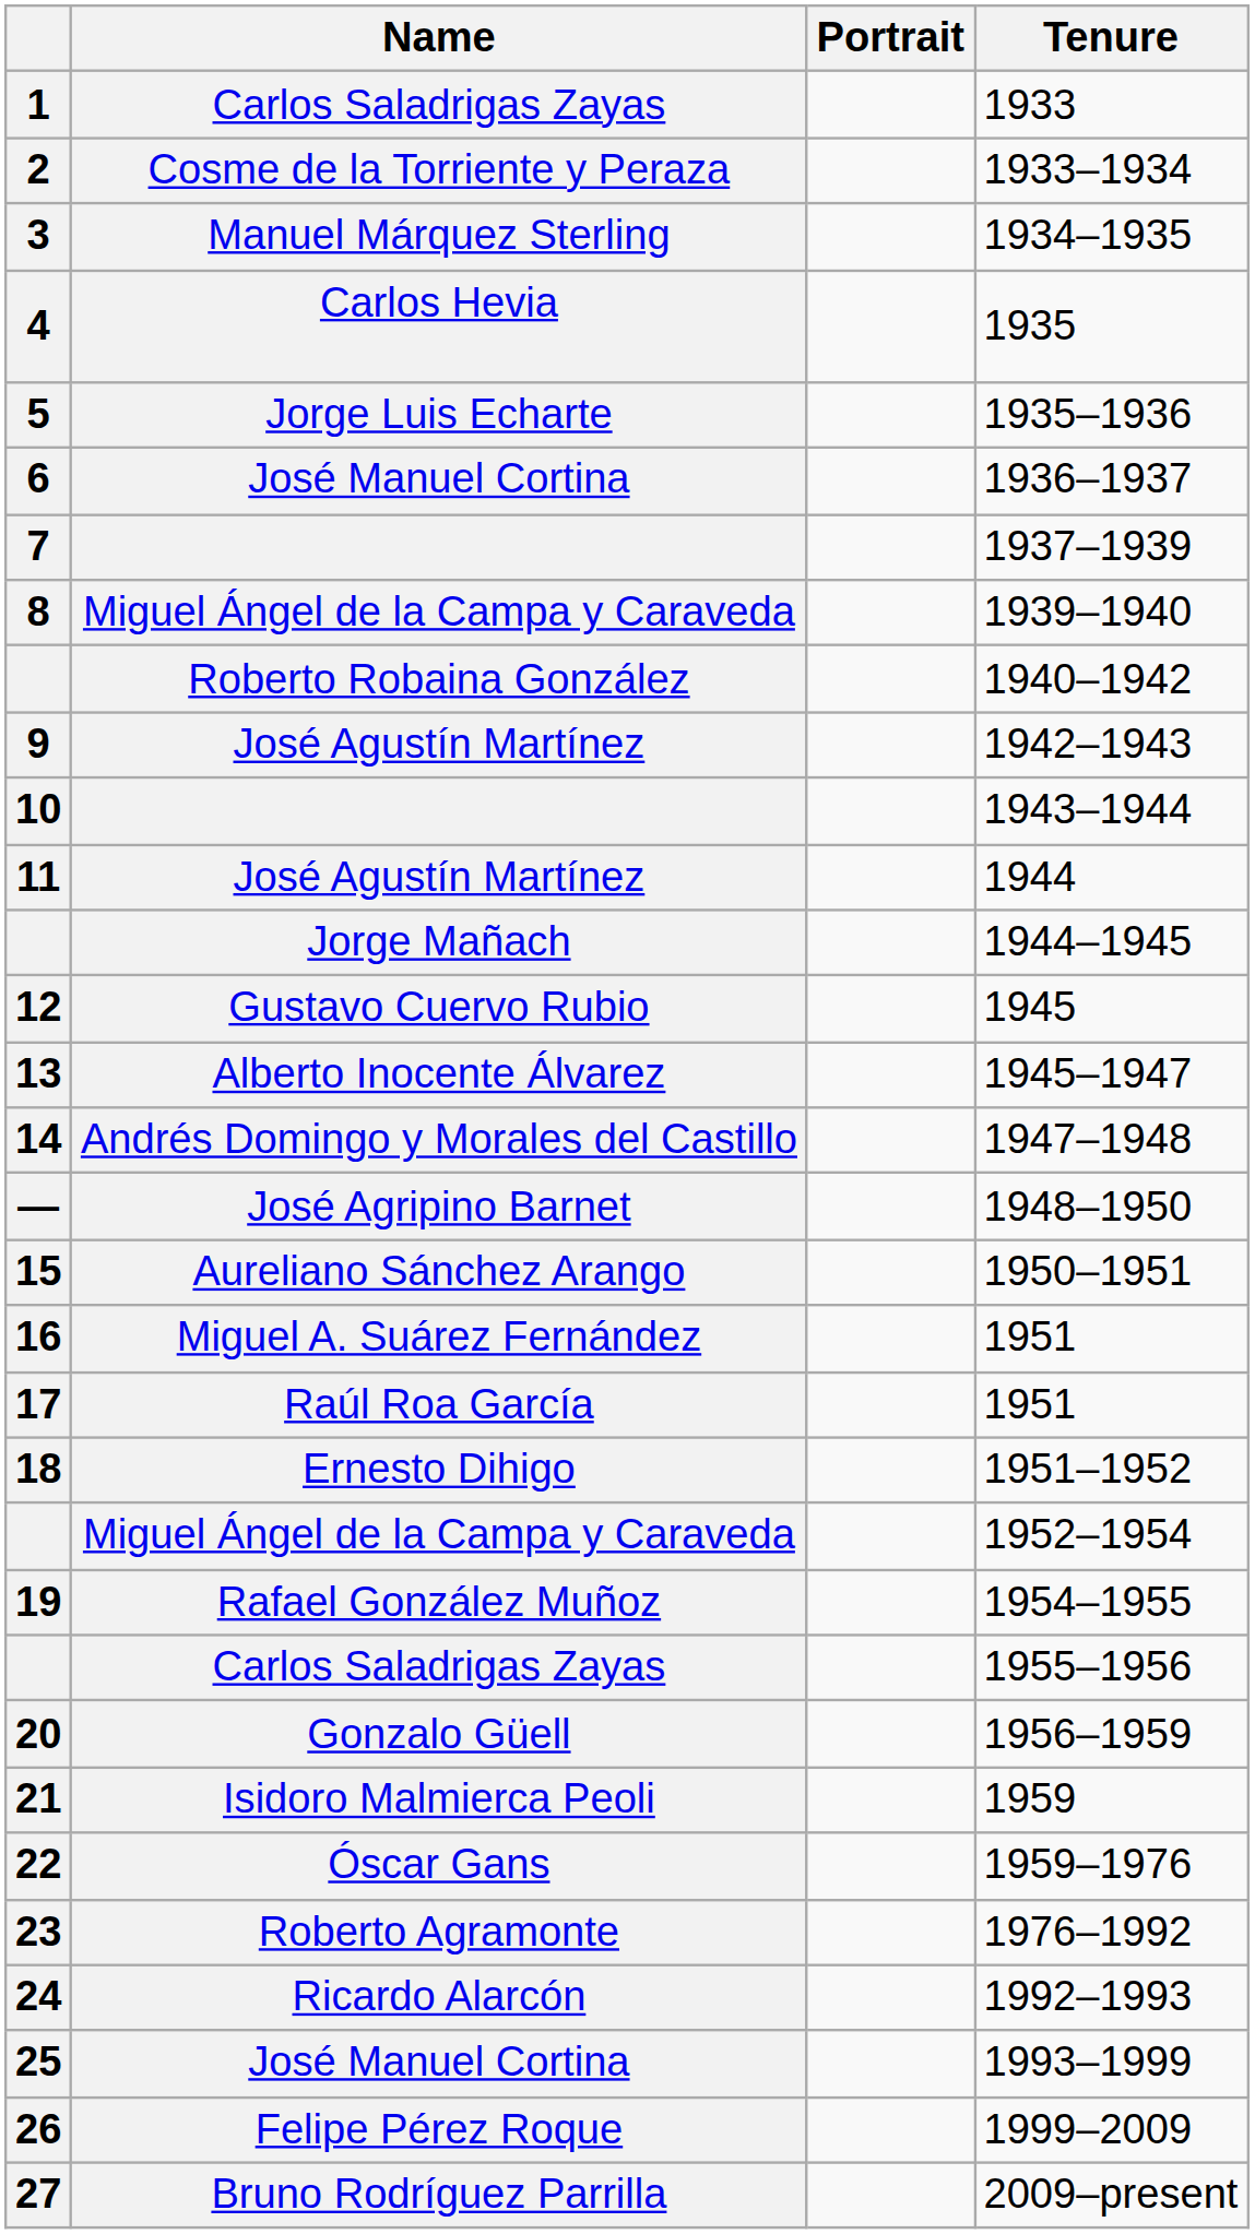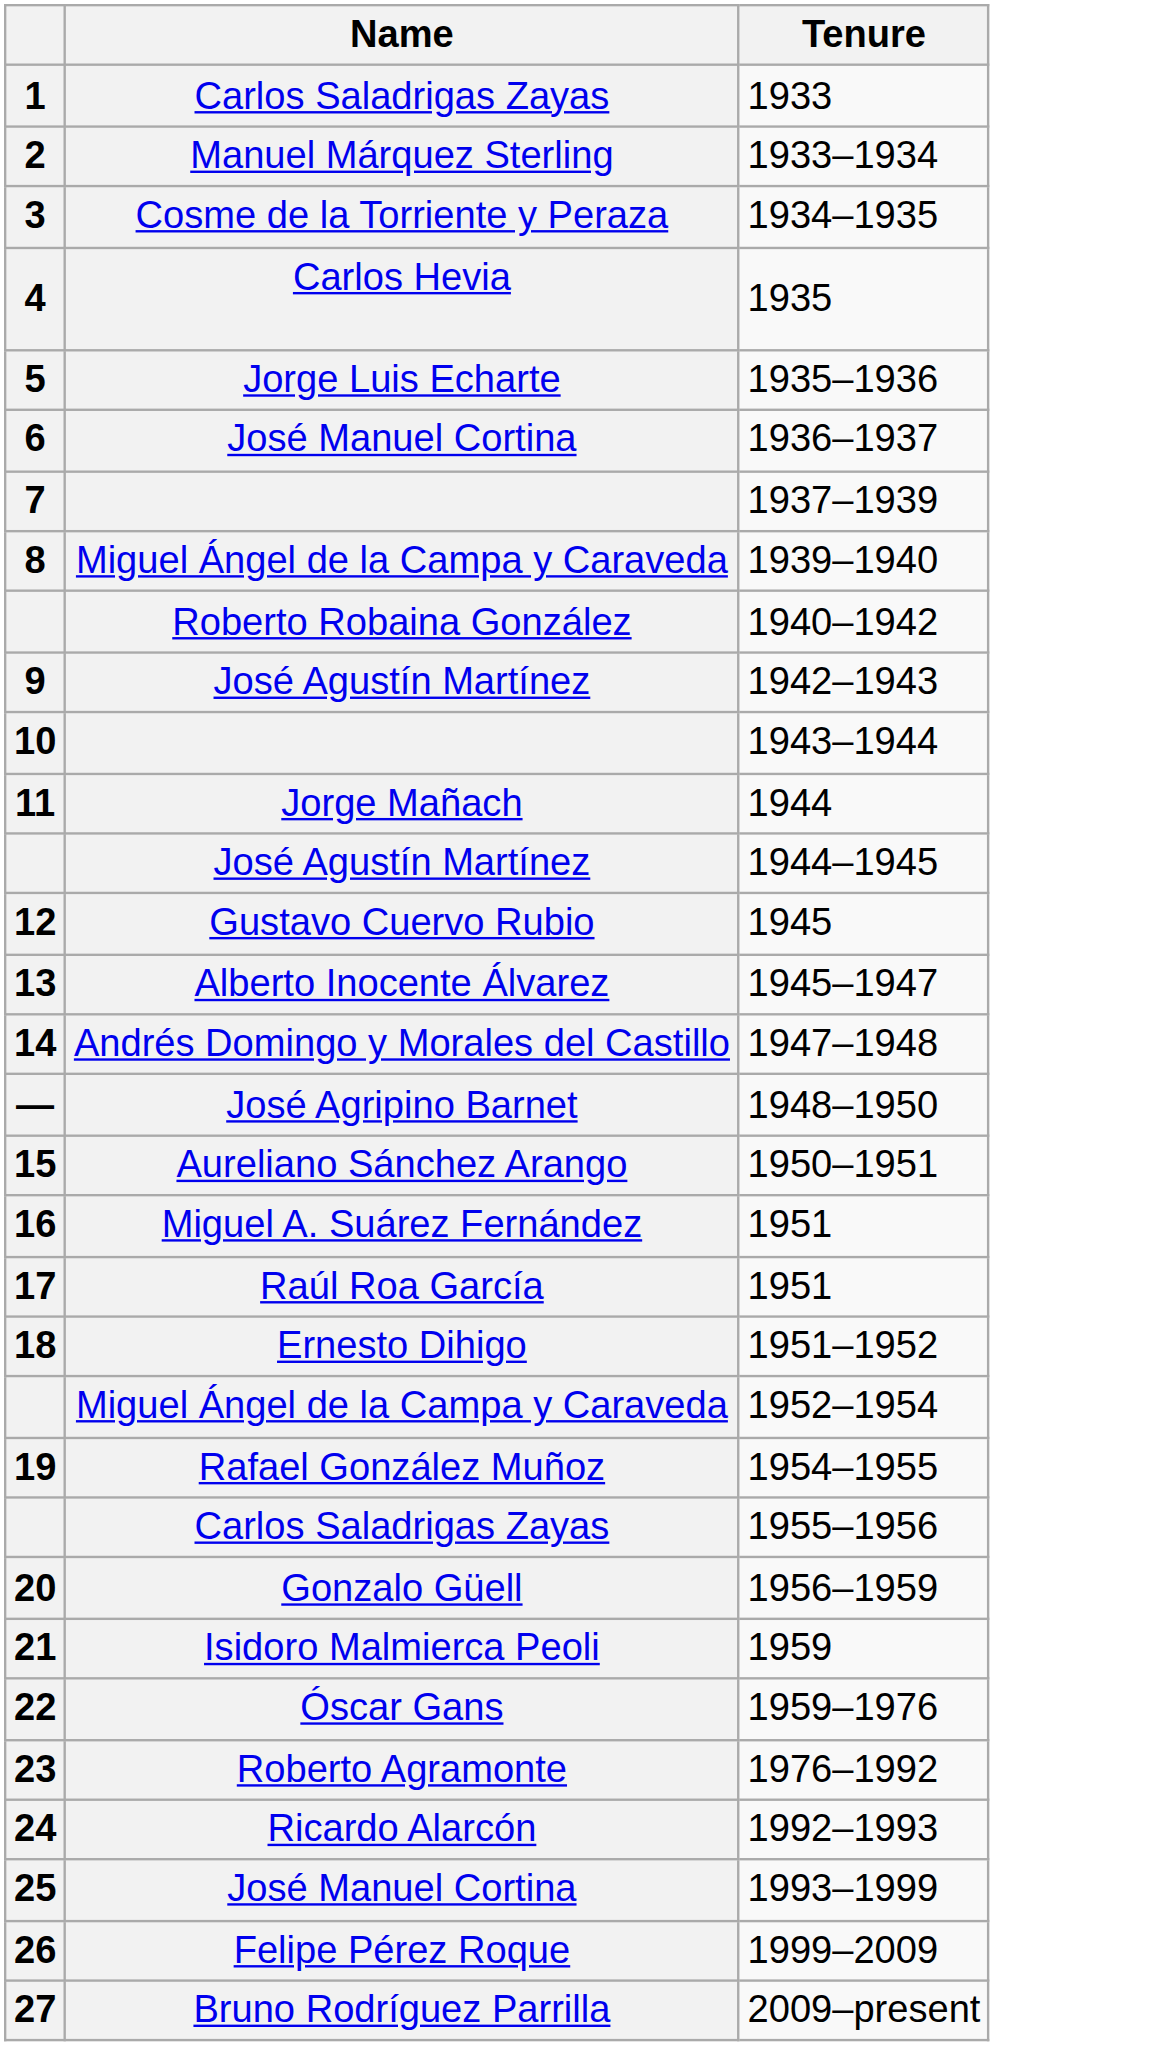- column: Portrait
1933–1934 | Name: Cosme de la Torriente y Peraza -> Manuel Márquez Sterling
1934–1935 | Name: Manuel Márquez Sterling -> Cosme de la Torriente y Peraza
1944 | Name: José Agustín Martínez -> Jorge Mañach
1944–1945 | Name: Jorge Mañach -> José Agustín Martínez
